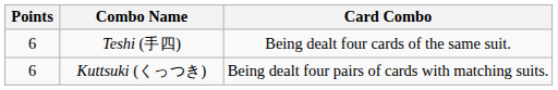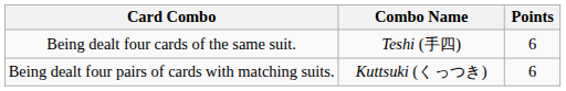columns swapped: Points <-> Card Combo
